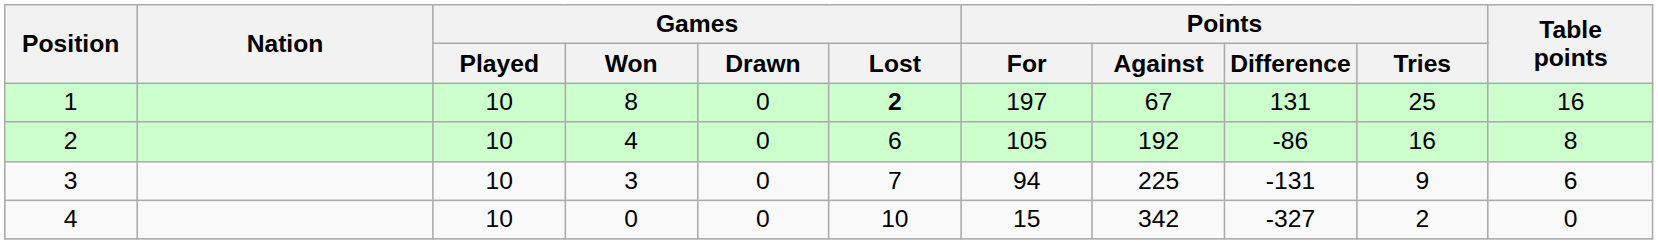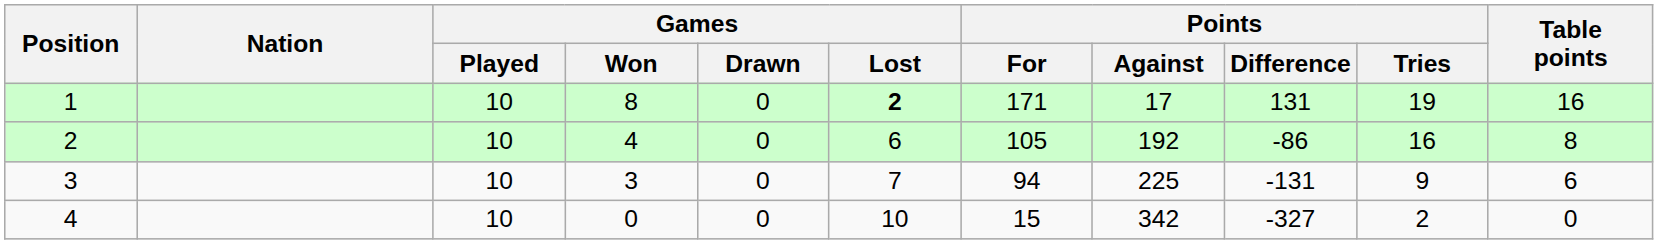1 | Points / For: 197 -> 171
1 | Points / Against: 67 -> 17
1 | Points / Tries: 25 -> 19
